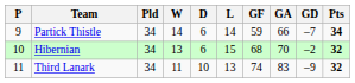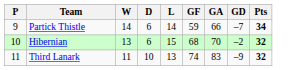- column: Pld | 34 | 34 | 34
